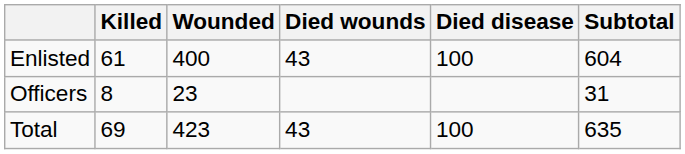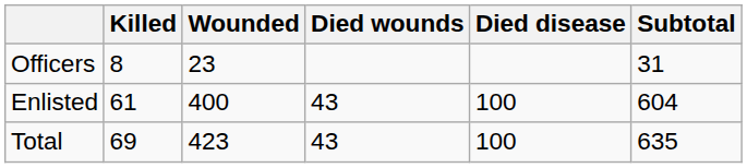rows swapped: Officers <-> Enlisted
